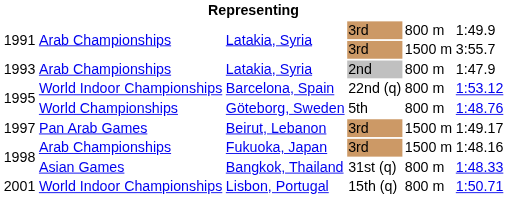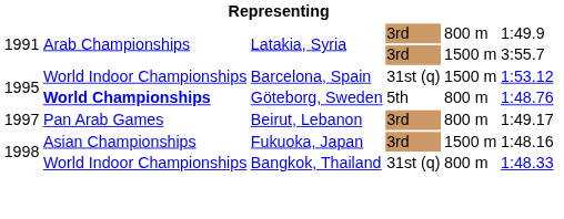- row: 1993 | Arab Championships | Latakia, Syria | 2nd | 800 m | 1:47.9
Barcelona, Spain | column 4: 22nd (q) -> 31st (q)
Barcelona, Spain | column 5: 800 m -> 1500 m
Göteborg, Sweden | column 2: normal -> bold
Beirut, Lebanon | column 5: 1500 m -> 800 m
Fukuoka, Japan | column 2: Arab Championships -> Asian Championships
Bangkok, Thailand | column 2: Asian Games -> World Indoor Championships
- row: 2001 | World Indoor Championships | Lisbon, Portugal | 15th (q) | 800 m | 1:50.71
